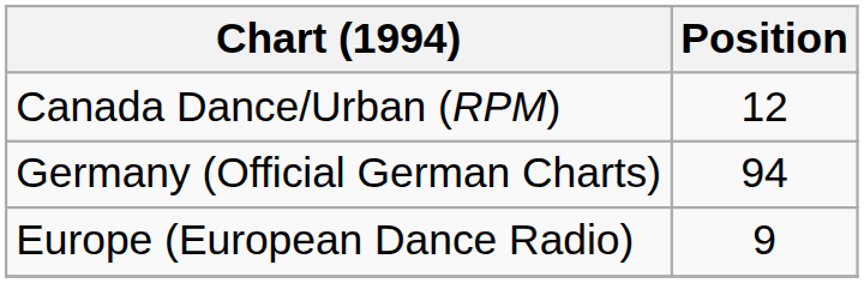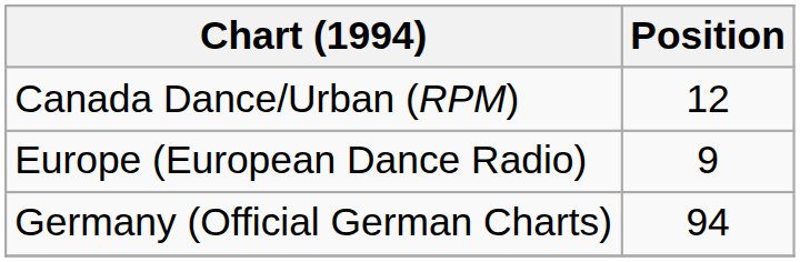rows swapped: Europe (European Dance Radio) <-> Germany (Official German Charts)
